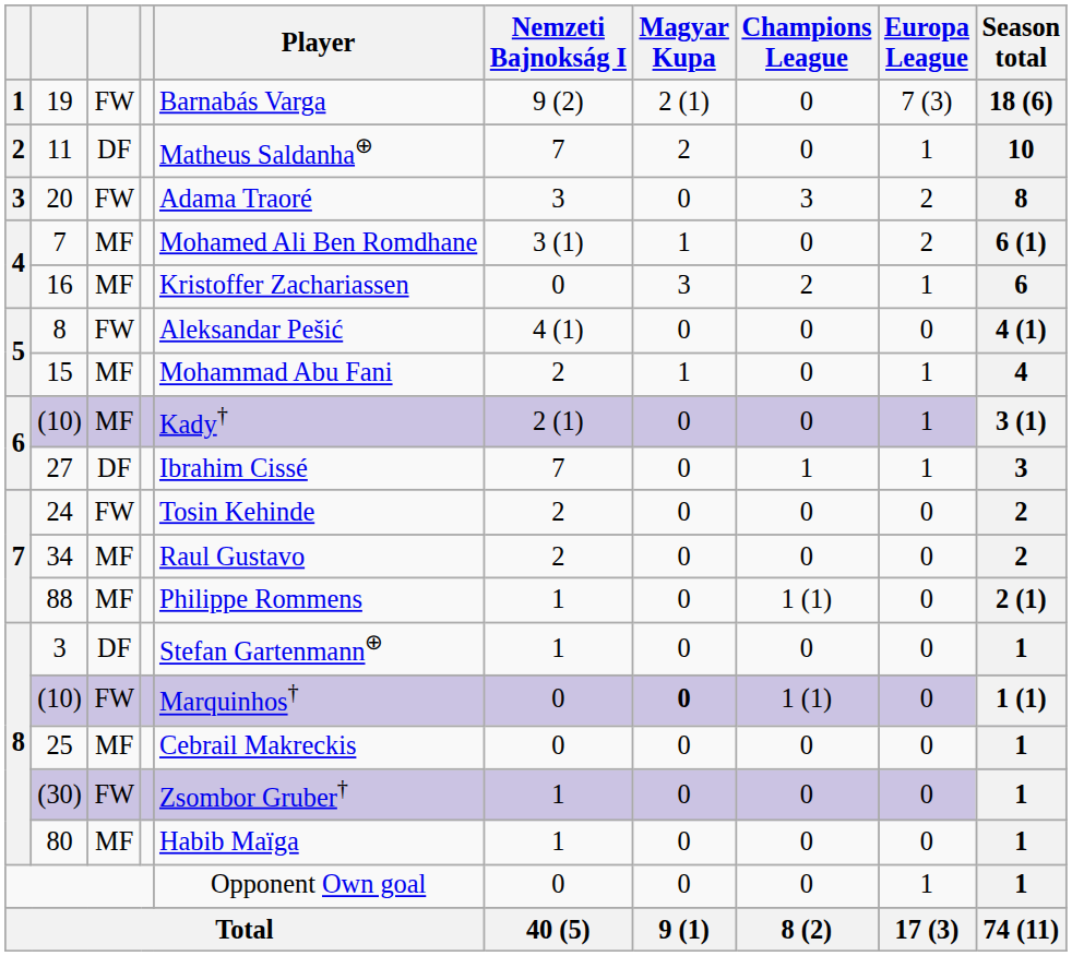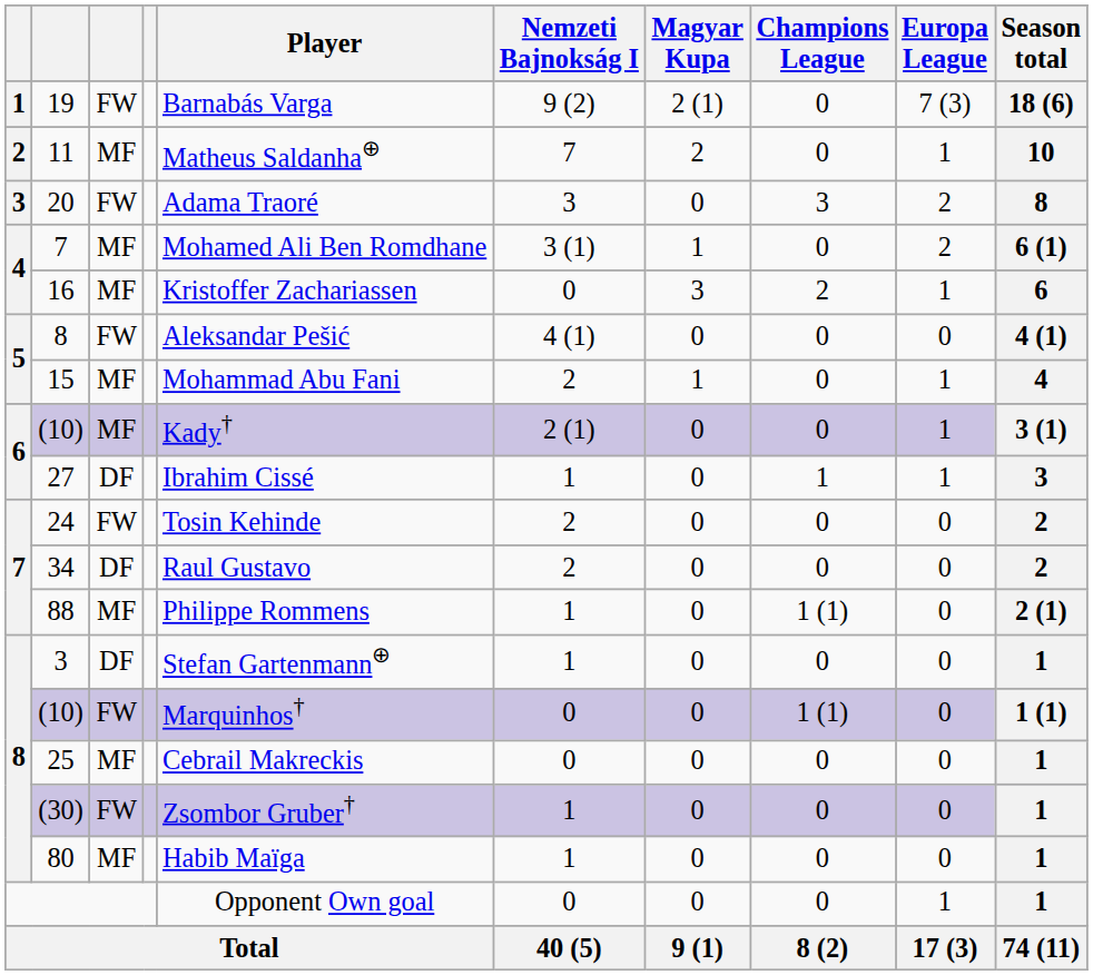11 | column 3: DF -> MF
27 | Nemzeti Bajnokság I: 7 -> 1
34 | column 3: MF -> DF
8 / (10) | Magyar Kupa: bold -> normal
